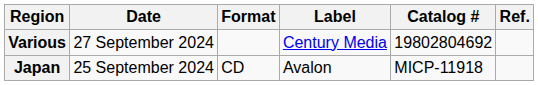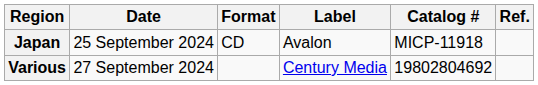rows swapped: Japan <-> Various
